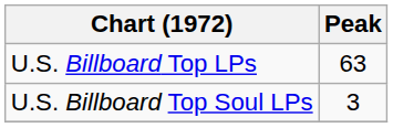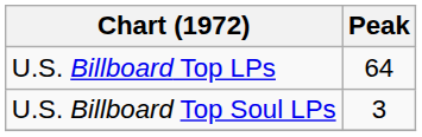U.S. Billboard Top LPs | Peak: 63 -> 64
